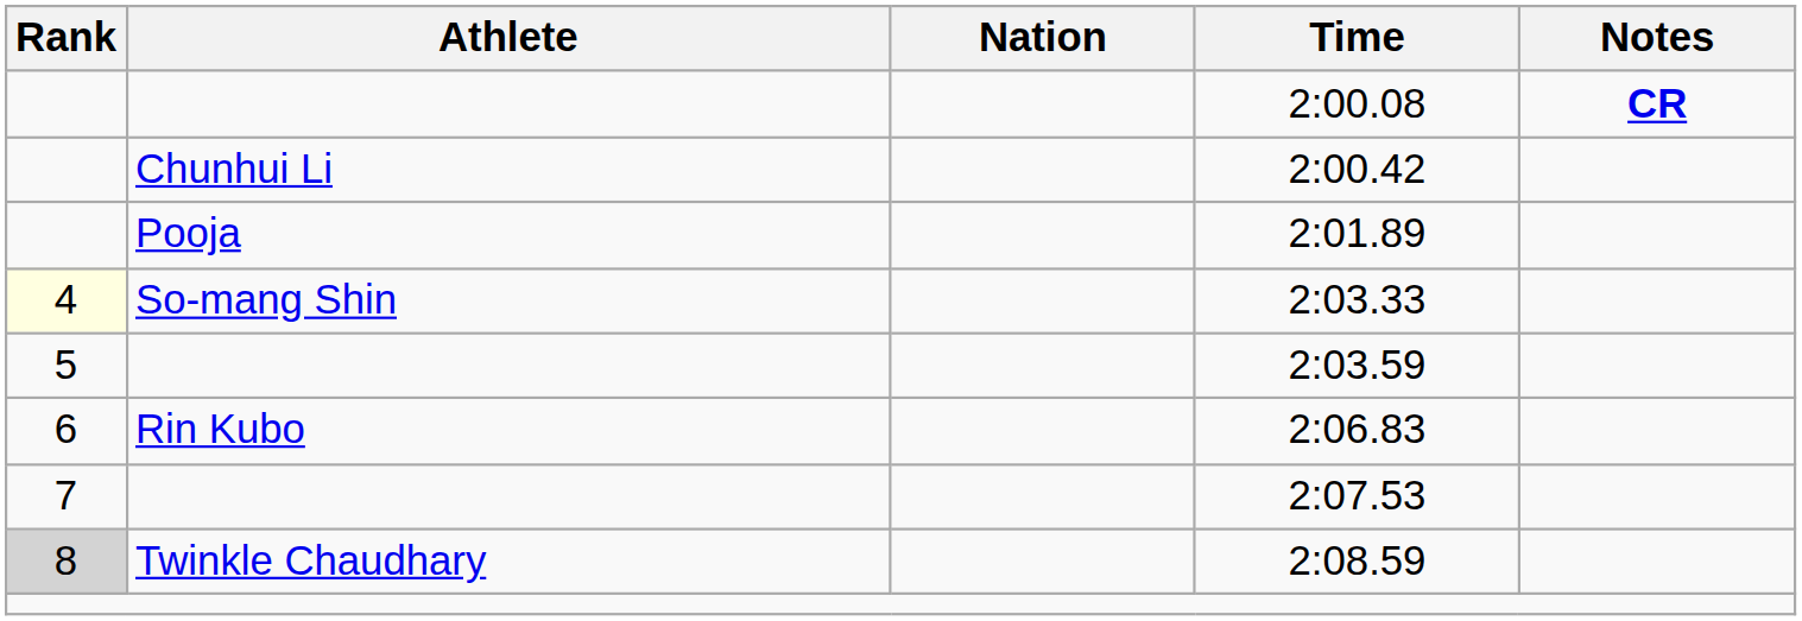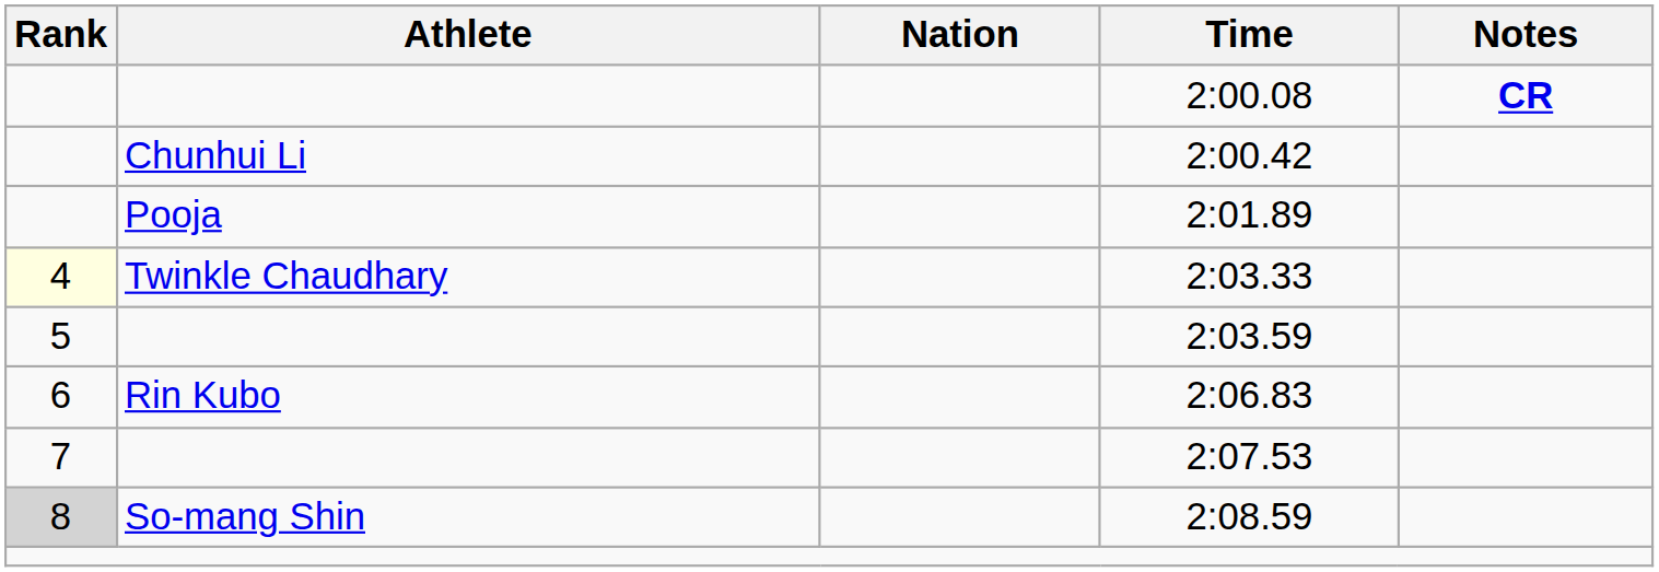2:03.33 | Athlete: So-mang Shin -> Twinkle Chaudhary
2:08.59 | Athlete: Twinkle Chaudhary -> So-mang Shin
